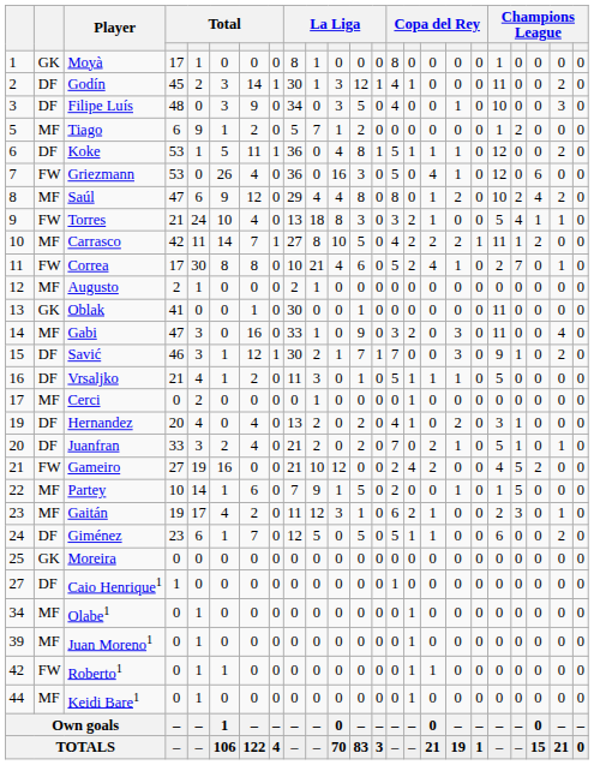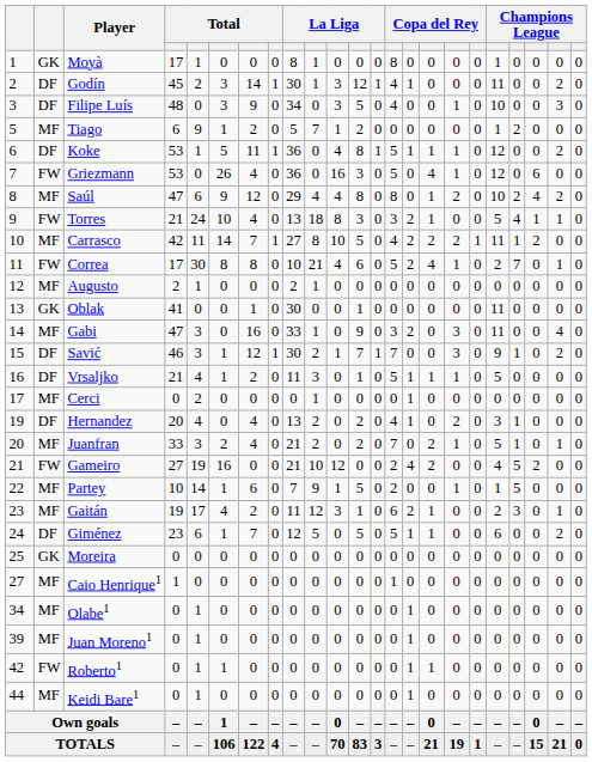Juanfran | column 2: DF -> MF
Caio Henrique1 | column 2: DF -> MF
